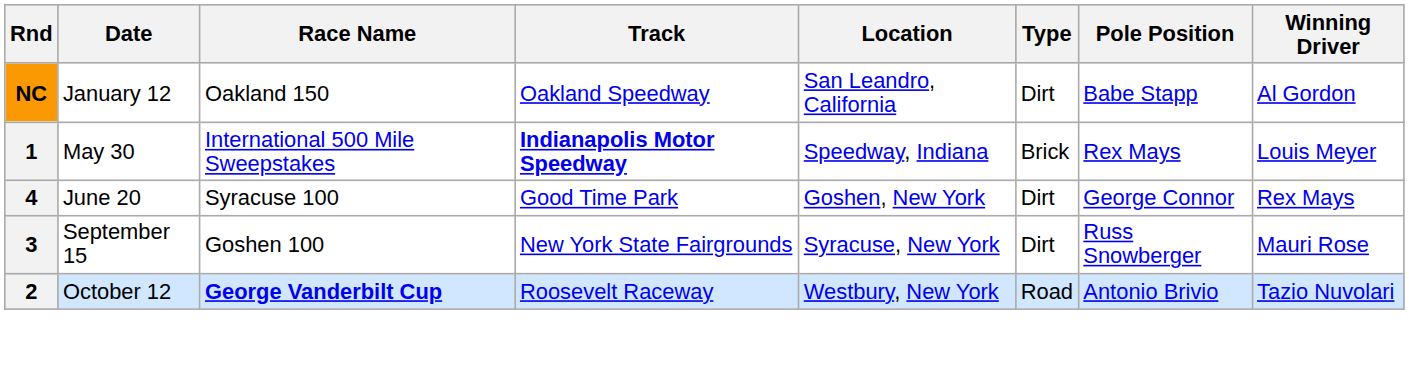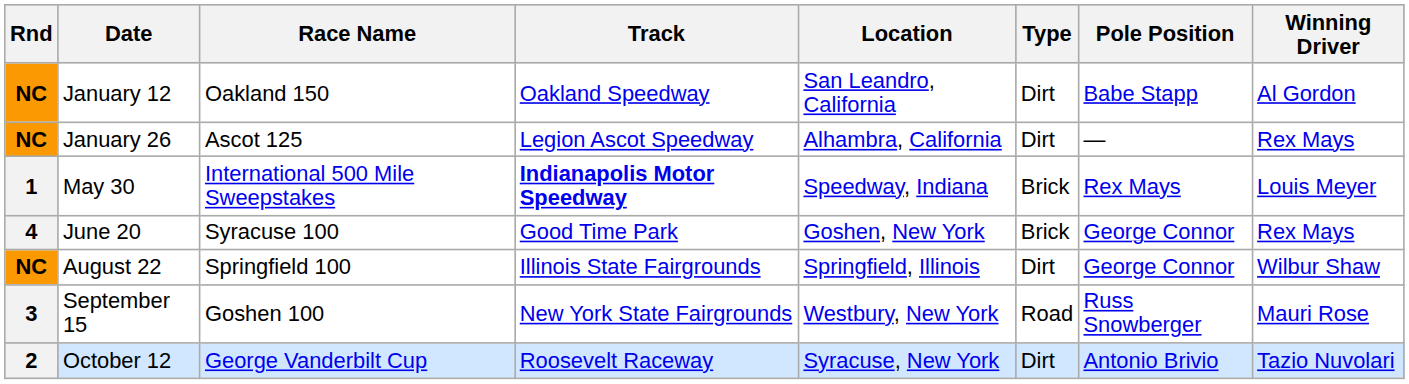+ row: NC | January 26 | Ascot 125 | Legion Ascot Speedway | Alhambra, California | Dirt | — | Rex Mays
June 20 | Type: Dirt -> Brick
+ row: NC | August 22 | Springfield 100 | Illinois State Fairgrounds | Springfield, Illinois | Dirt | George Connor | Wilbur Shaw
September 15 | Location: Syracuse, New York -> Westbury, New York
September 15 | Type: Dirt -> Road
October 12 | Race Name: bold -> normal
October 12 | Location: Westbury, New York -> Syracuse, New York
October 12 | Type: Road -> Dirt
